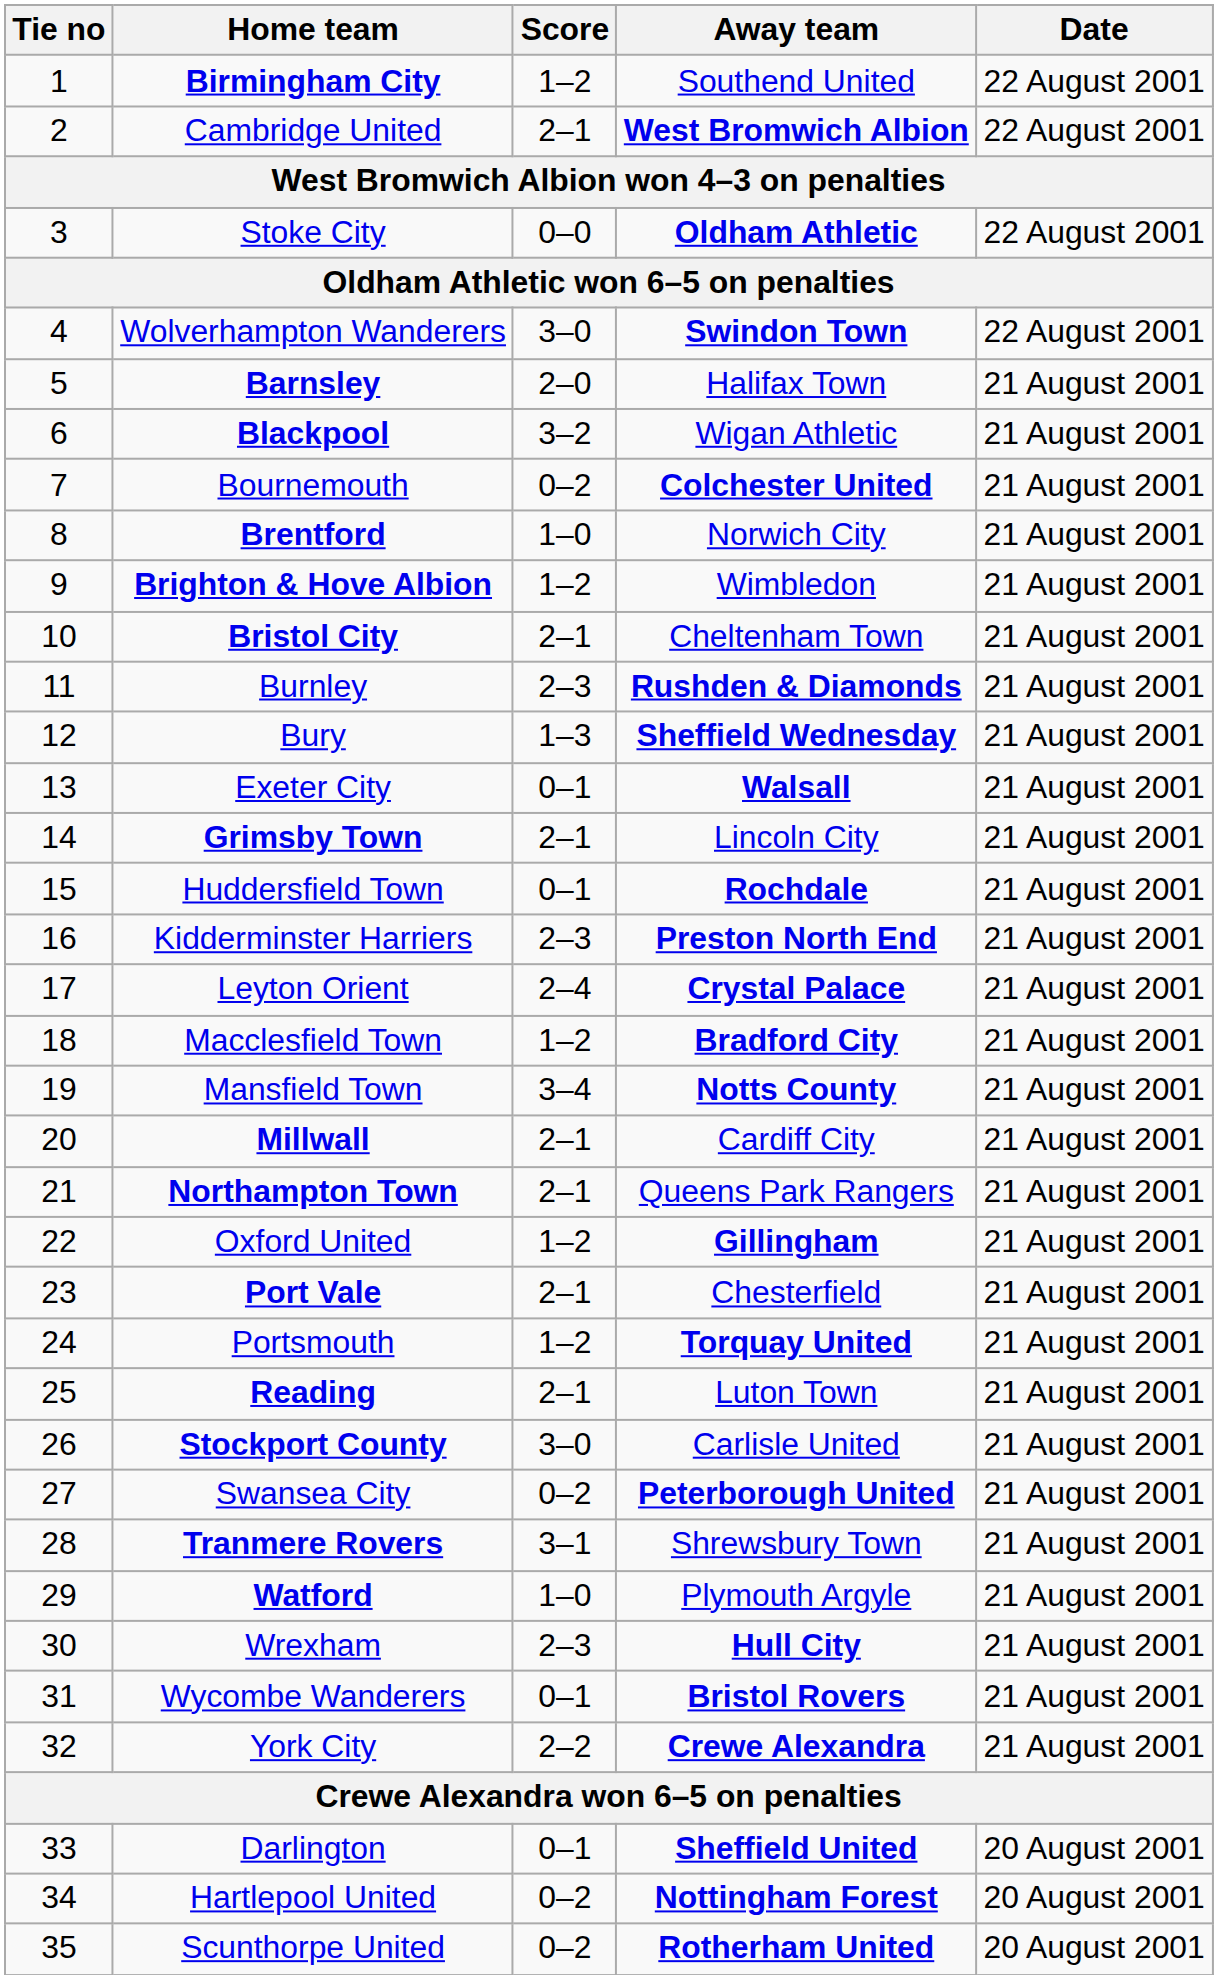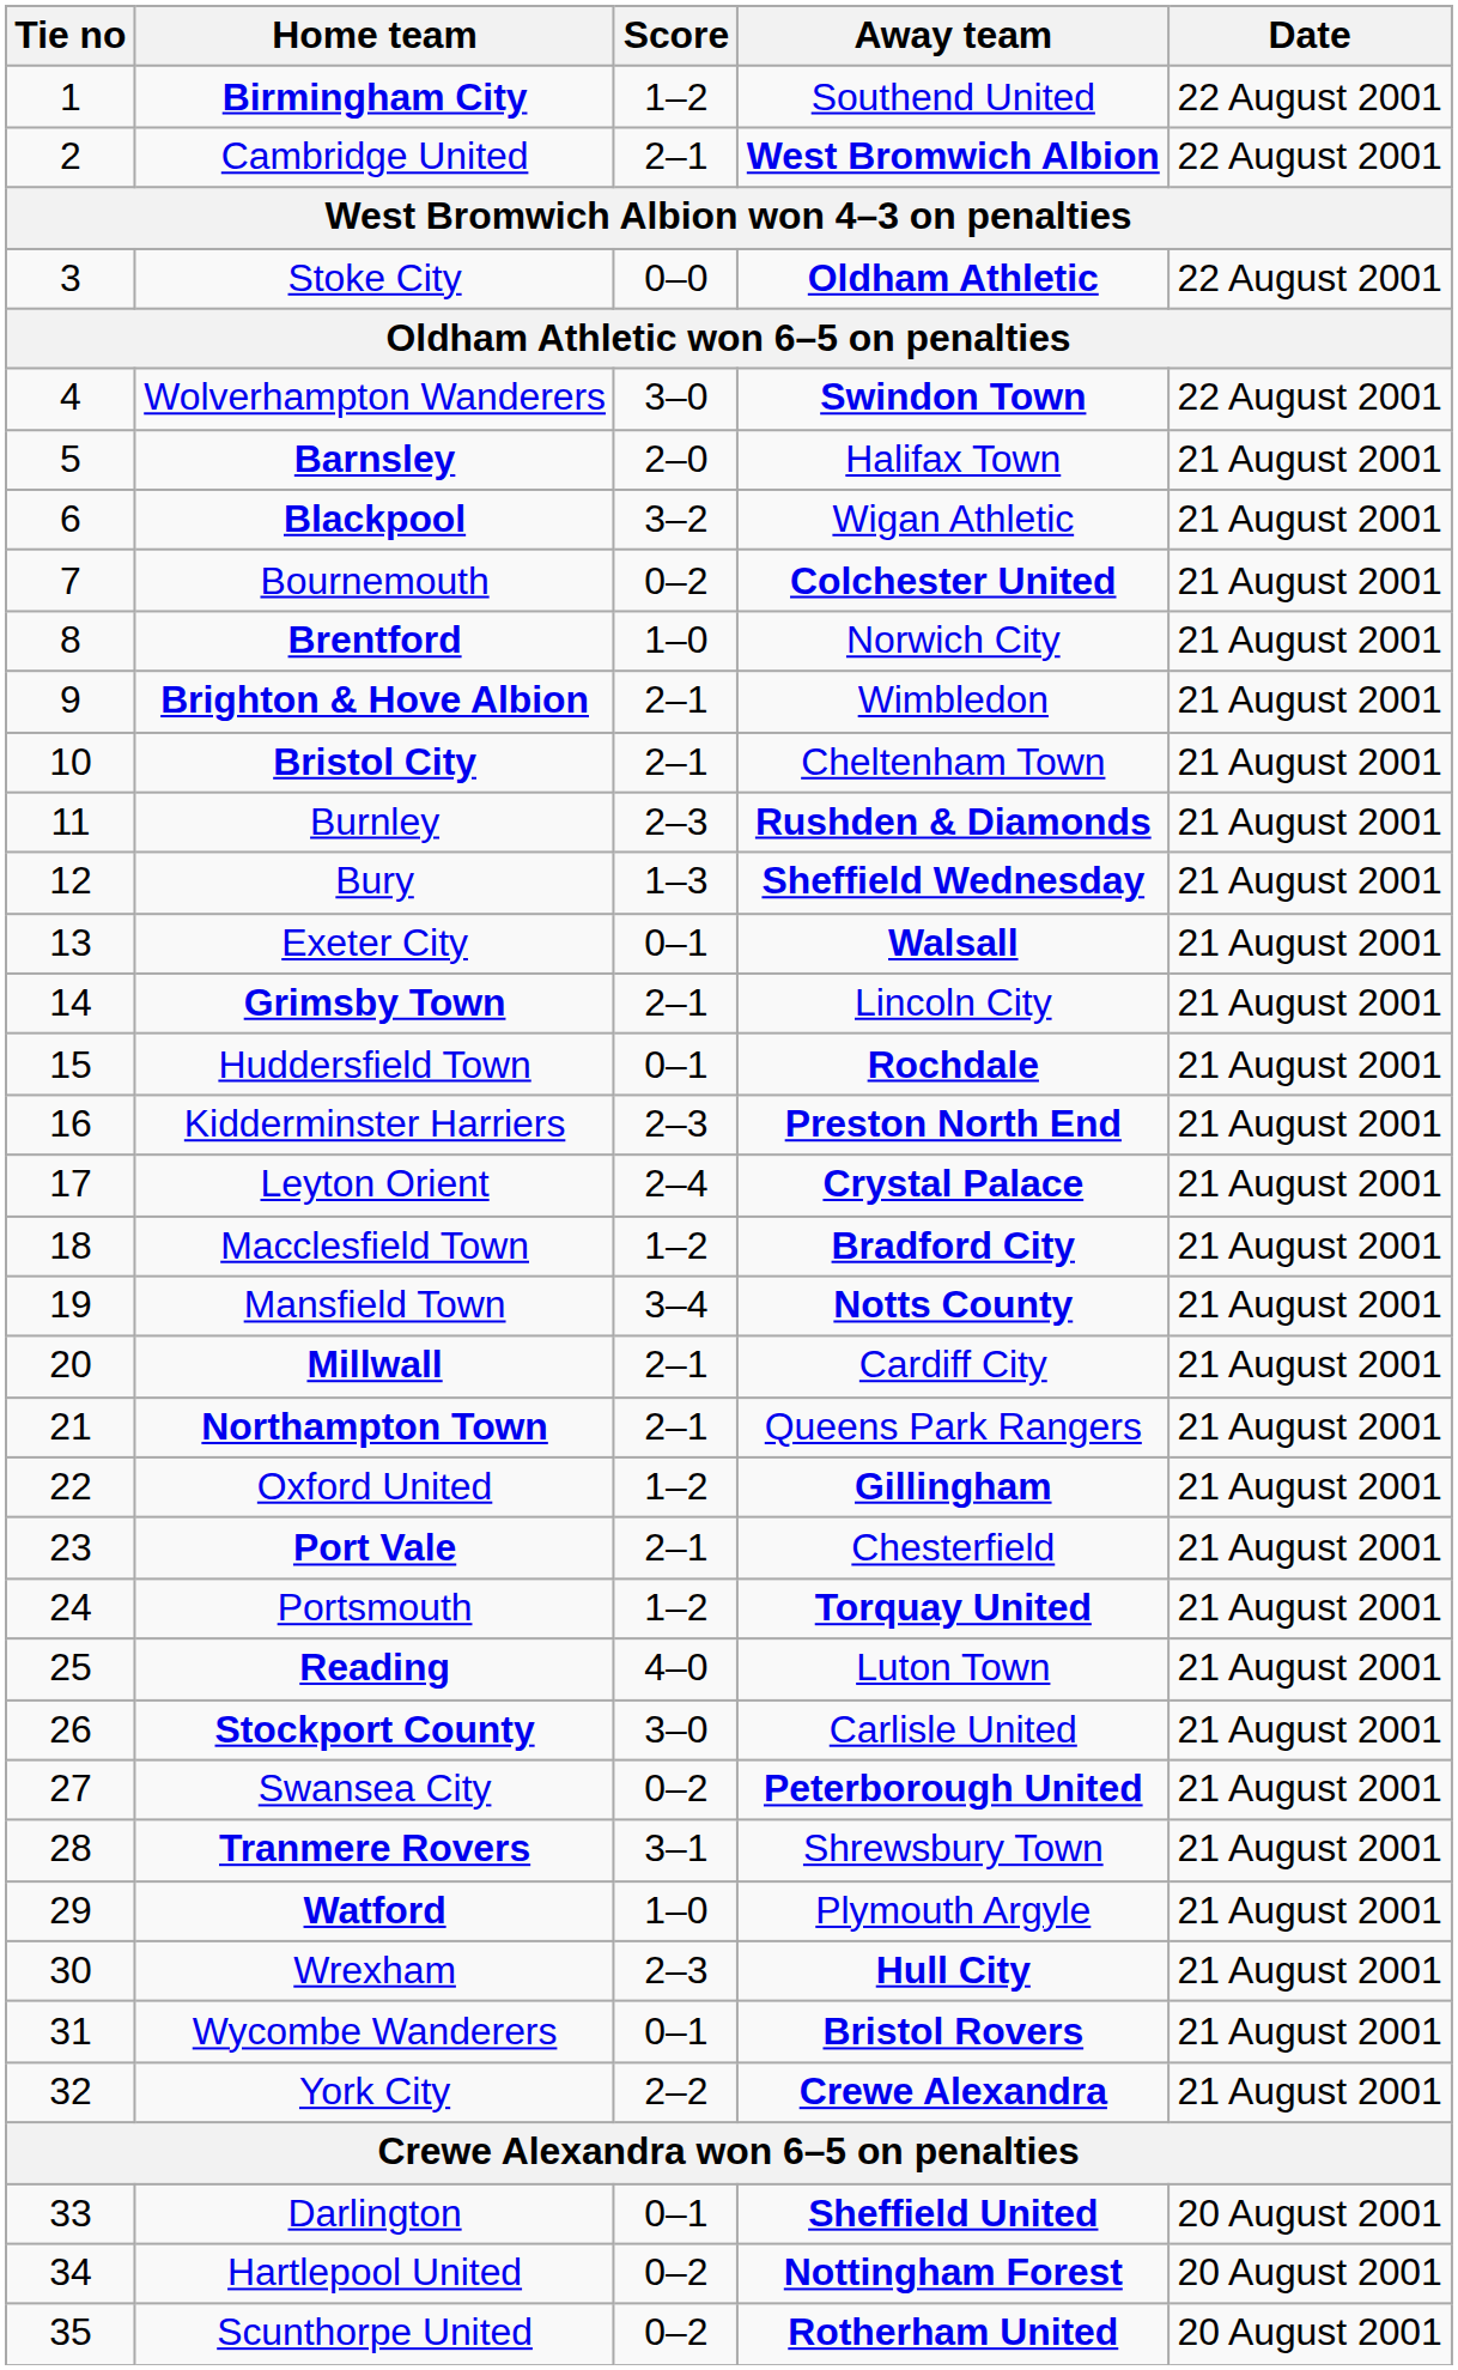Brighton & Hove Albion | Score: 1–2 -> 2–1
Reading | Score: 2–1 -> 4–0
